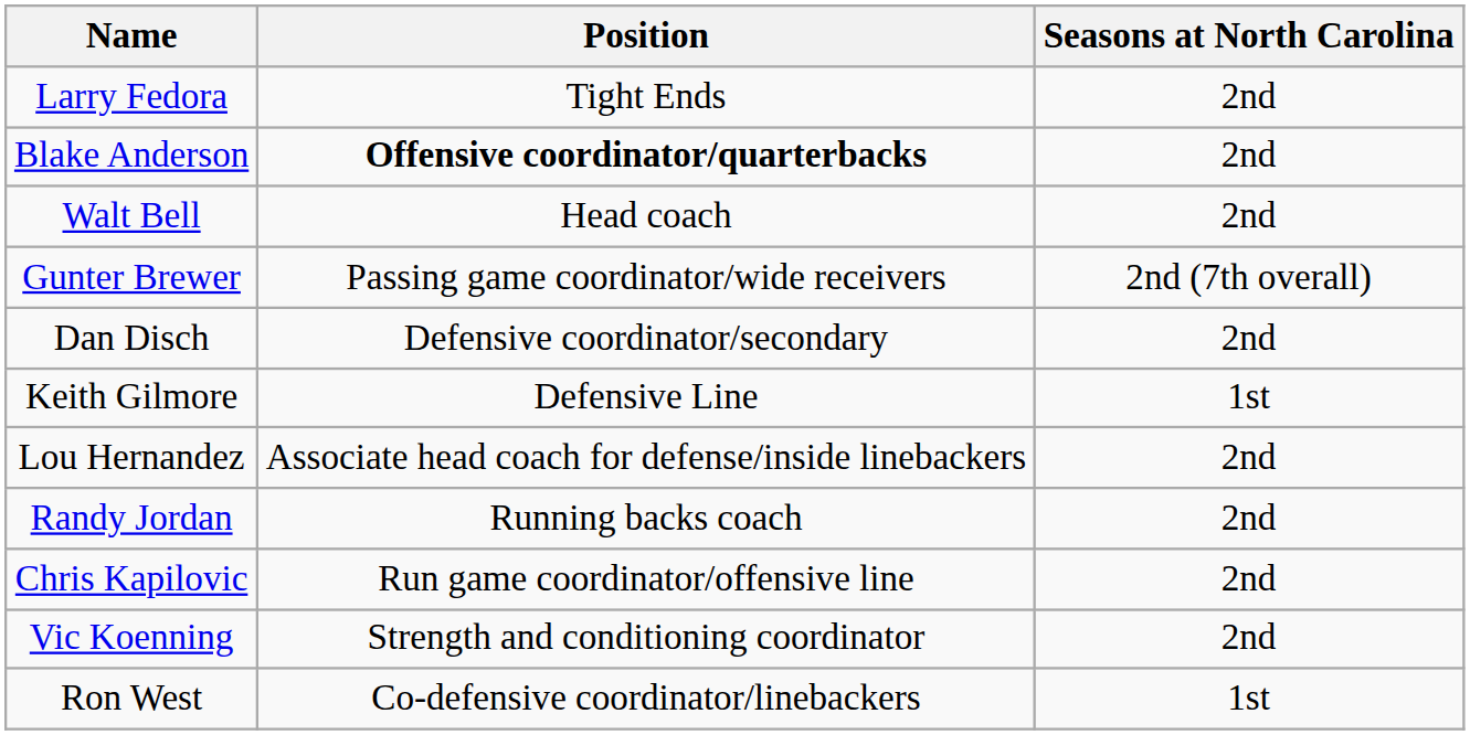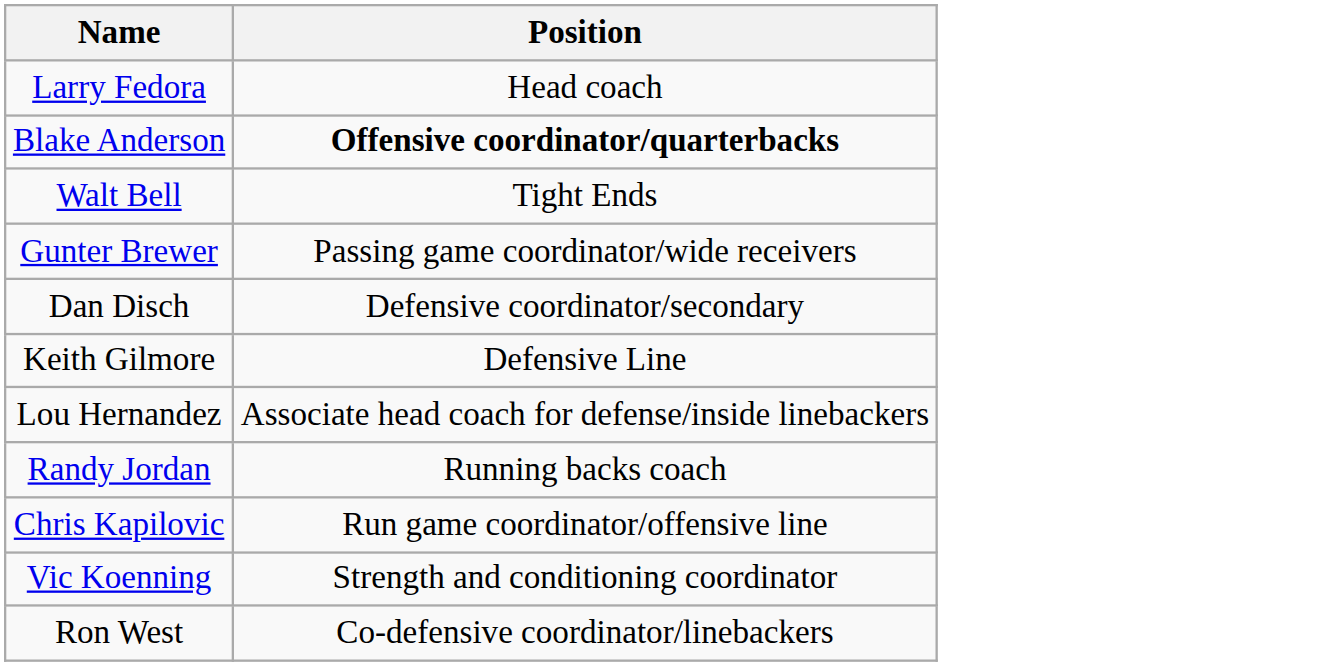- column: Seasons at North Carolina | 2nd | 2nd | 2nd | 2nd (7th overall) | 2nd | 1st | 2nd | 2nd | 2nd | 2nd | 1st
Larry Fedora | Position: Tight Ends -> Head coach
Walt Bell | Position: Head coach -> Tight Ends
